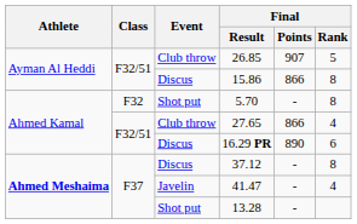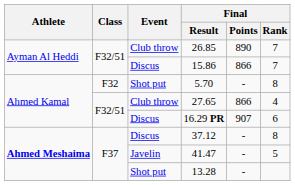26.85 | Final / Points: 907 -> 890
26.85 | Final / Rank: 5 -> 7
15.86 | Final / Rank: 8 -> 7
16.29 PR | Final / Points: 890 -> 907
41.47 | Final / Rank: 4 -> 5
